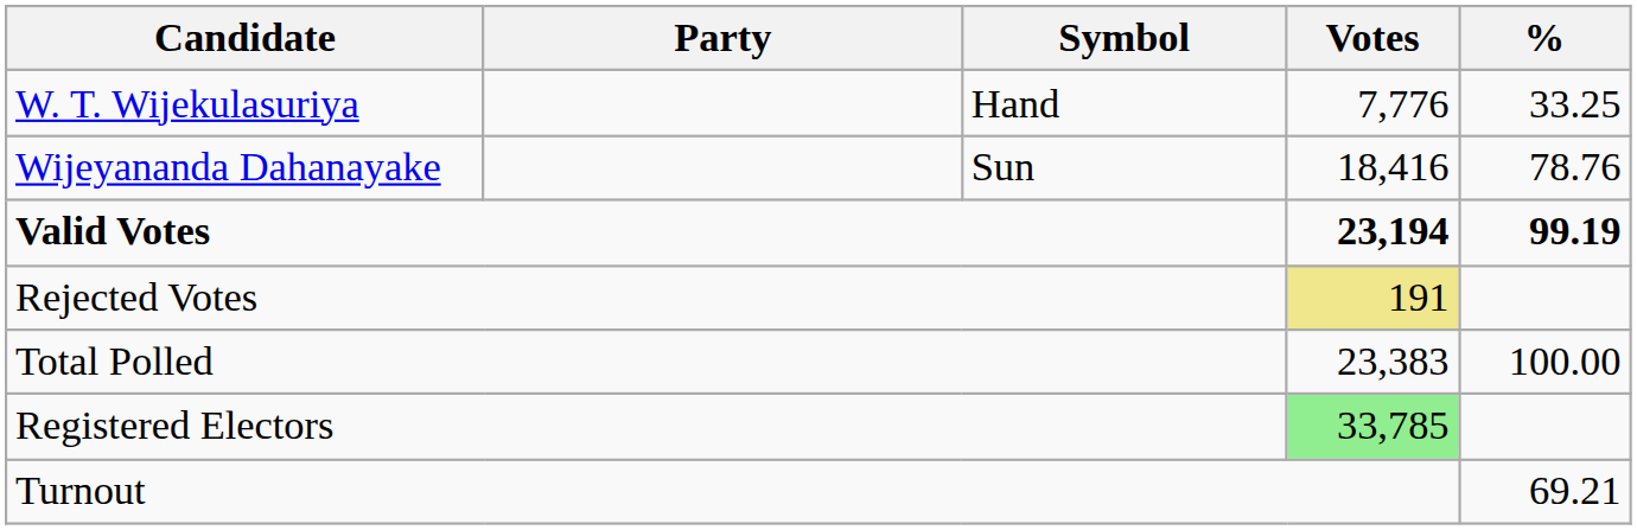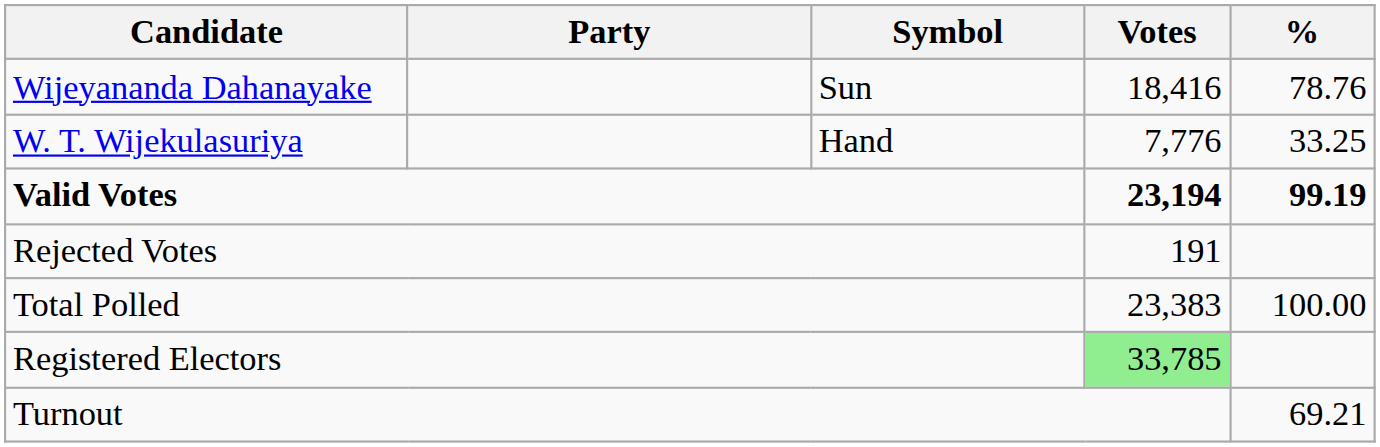rows swapped: Wijeyananda Dahanayake <-> W. T. Wijekulasuriya
Rejected Votes | Votes: khaki background -> no background
